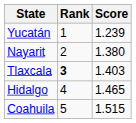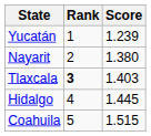Hidalgo | Score: 1.465 -> 1.445
